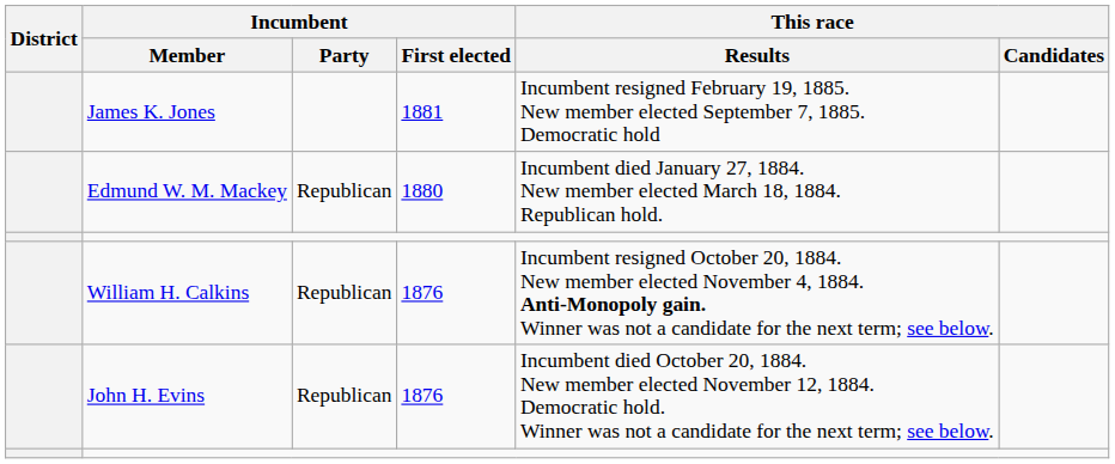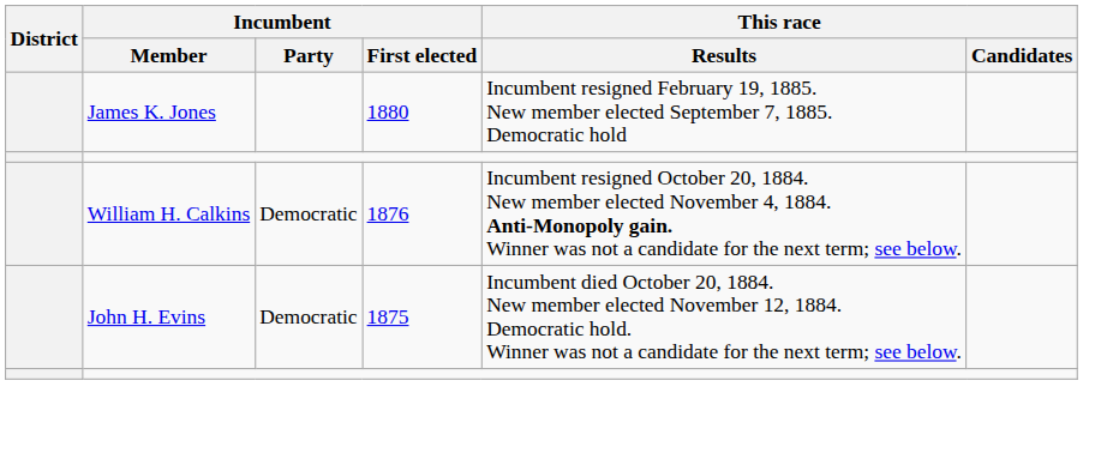James K. Jones | Incumbent / First elected: 1881 -> 1880
- row: Edmund W. M. Mackey | Republican | 1880 | Incumbent died January 27, 1884. New member elected March 18, 1884. Republican hold.
William H. Calkins | Incumbent / Party: Republican -> Democratic
John H. Evins | Incumbent / Party: Republican -> Democratic
John H. Evins | Incumbent / First elected: 1876 -> 1875
